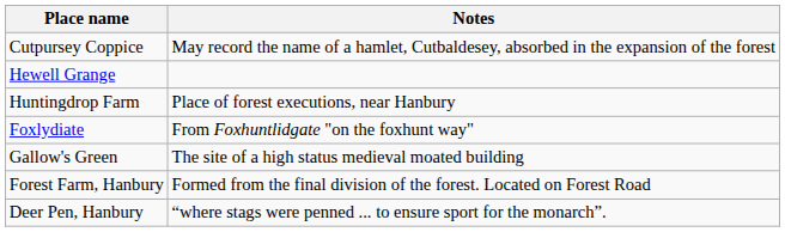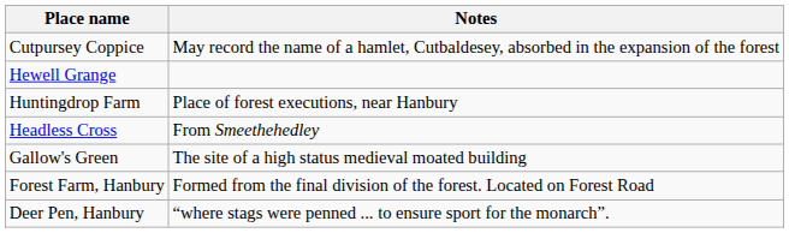- row: Foxlydiate | From Foxhuntlidgate "on the foxhunt way"
+ row: Headless Cross | From Smeethehedley
